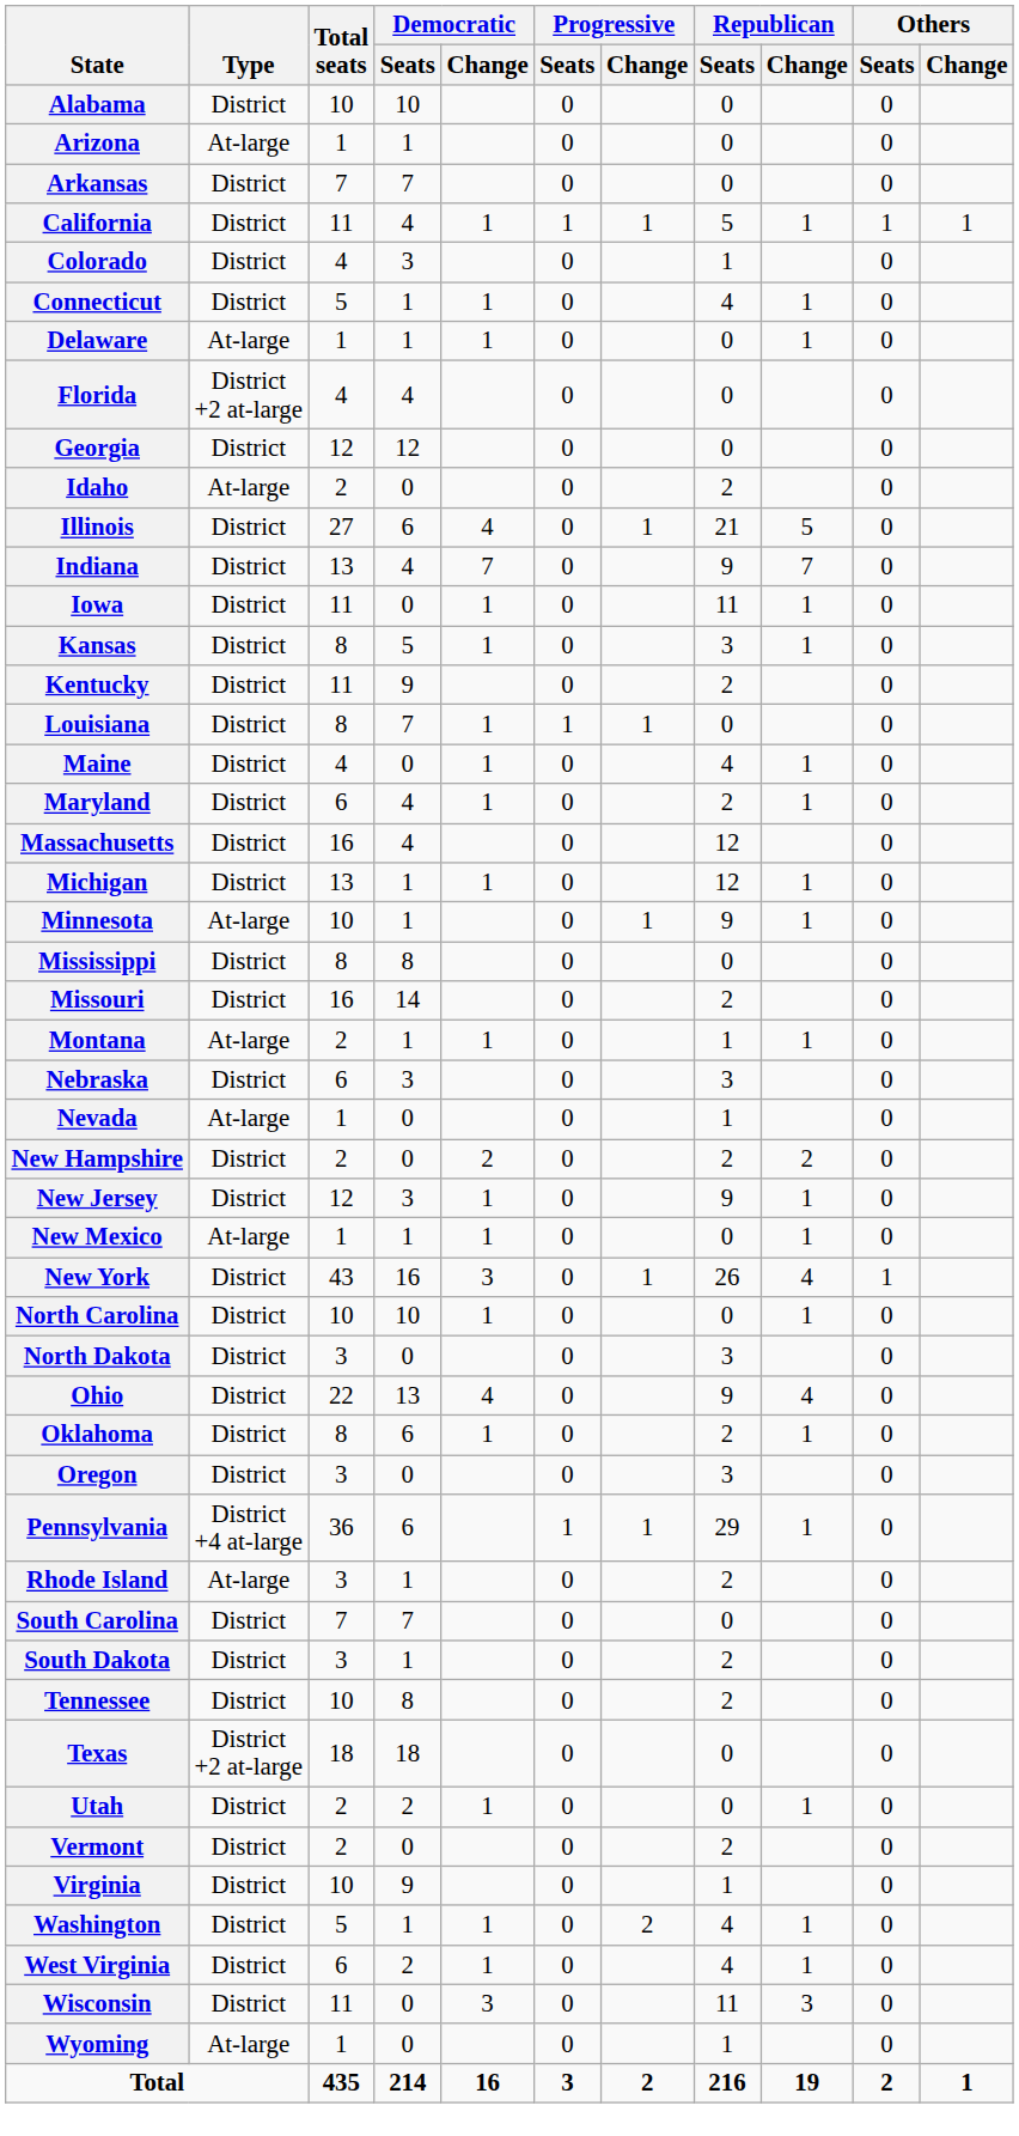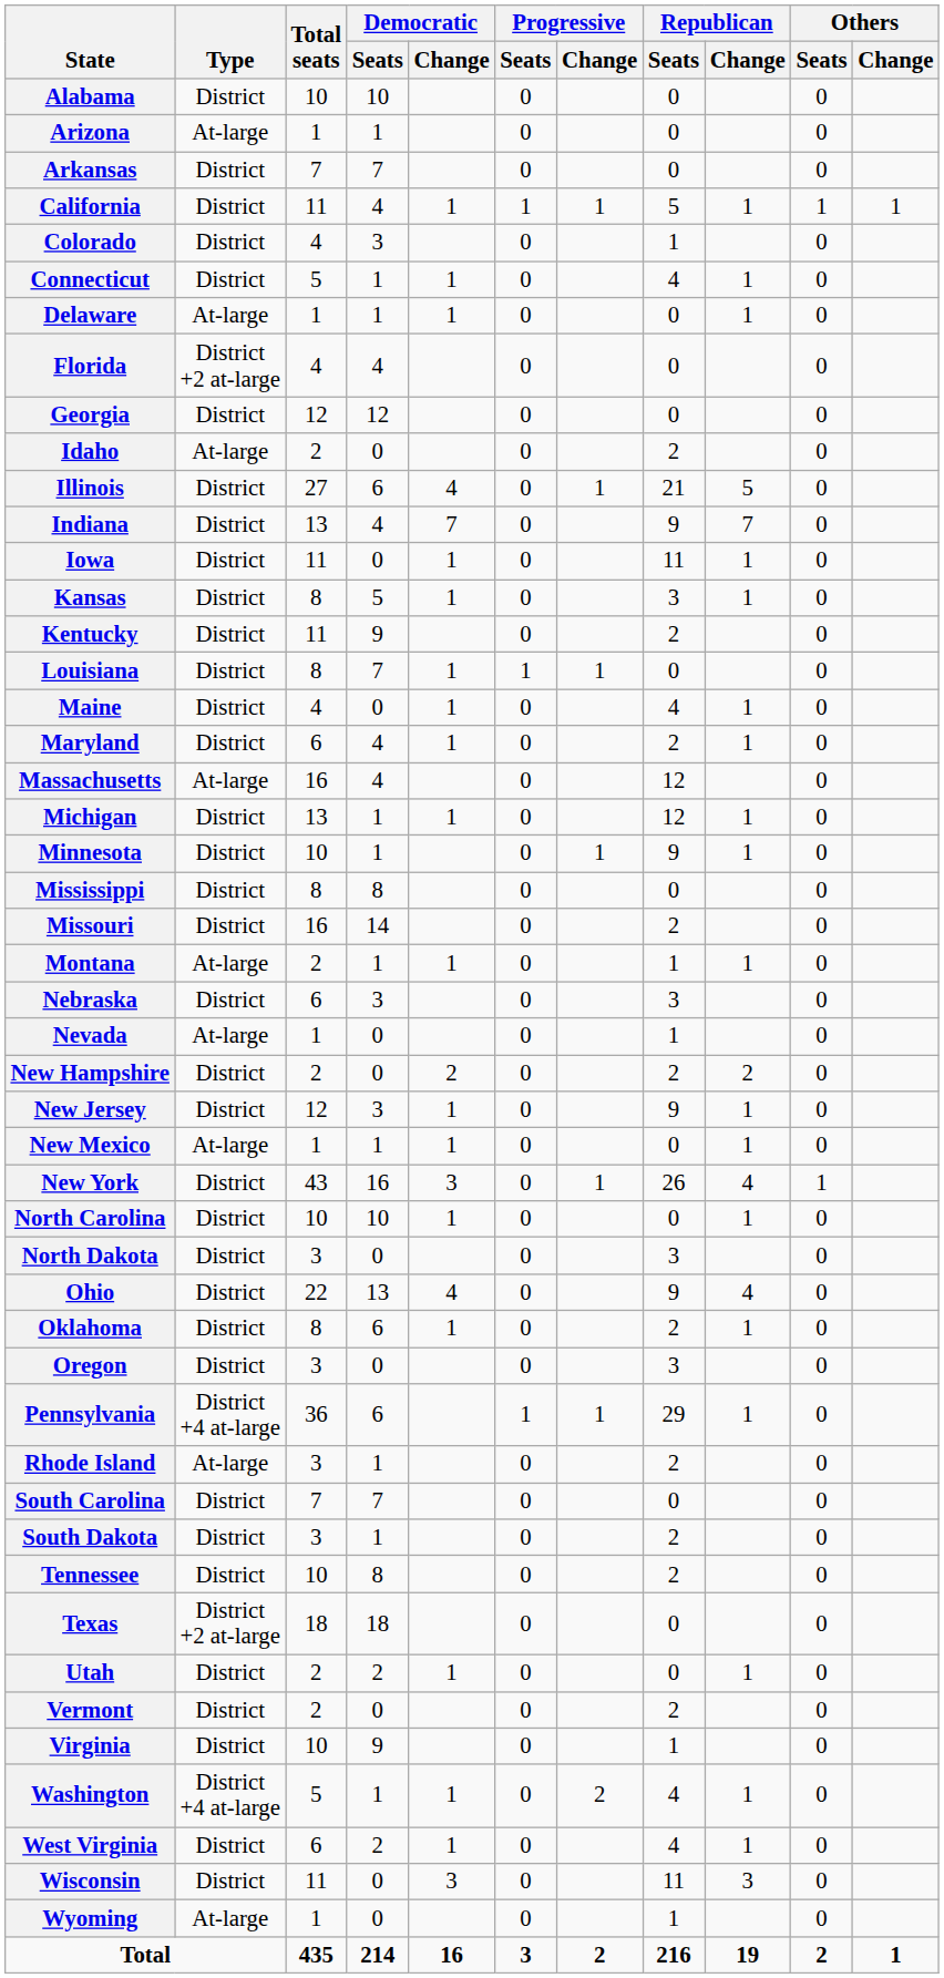Massachusetts | Type: District -> At-large
Minnesota | Type: At-large -> District
Washington | Type: District -> District +4 at-large
